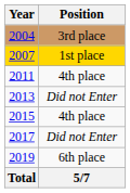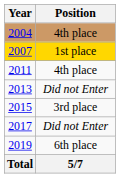2004 | Position: 3rd place -> 4th place
2015 | Position: 4th place -> 3rd place
